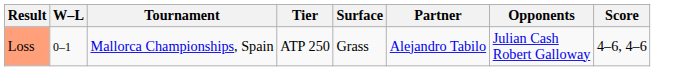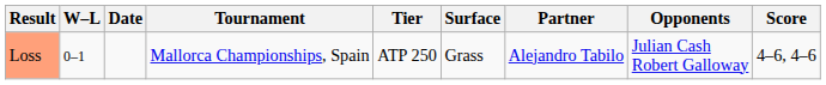+ column: Date
